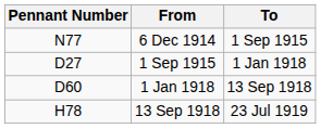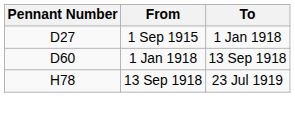- row: N77 | 6 Dec 1914 | 1 Sep 1915
